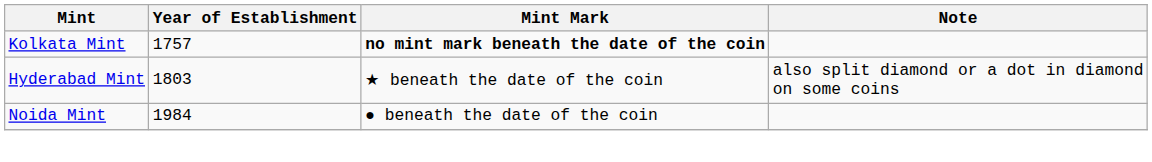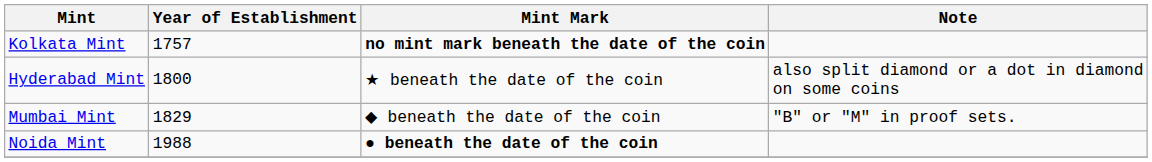Hyderabad Mint | Year of Establishment: 1803 -> 1800
+ row: Mumbai Mint | 1829 | ◆ beneath the date of the coin | "B" or "M" in proof sets.
Noida Mint | Year of Establishment: 1984 -> 1988
Noida Mint | Mint Mark: normal -> bold
